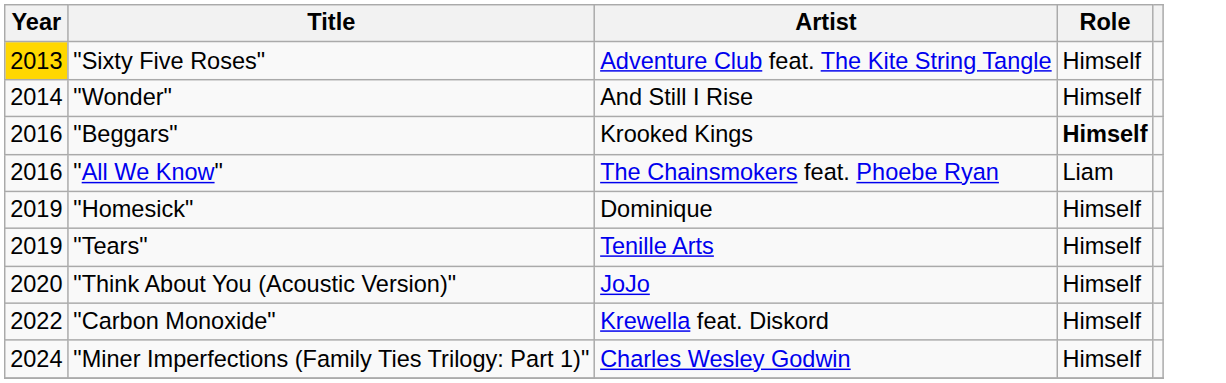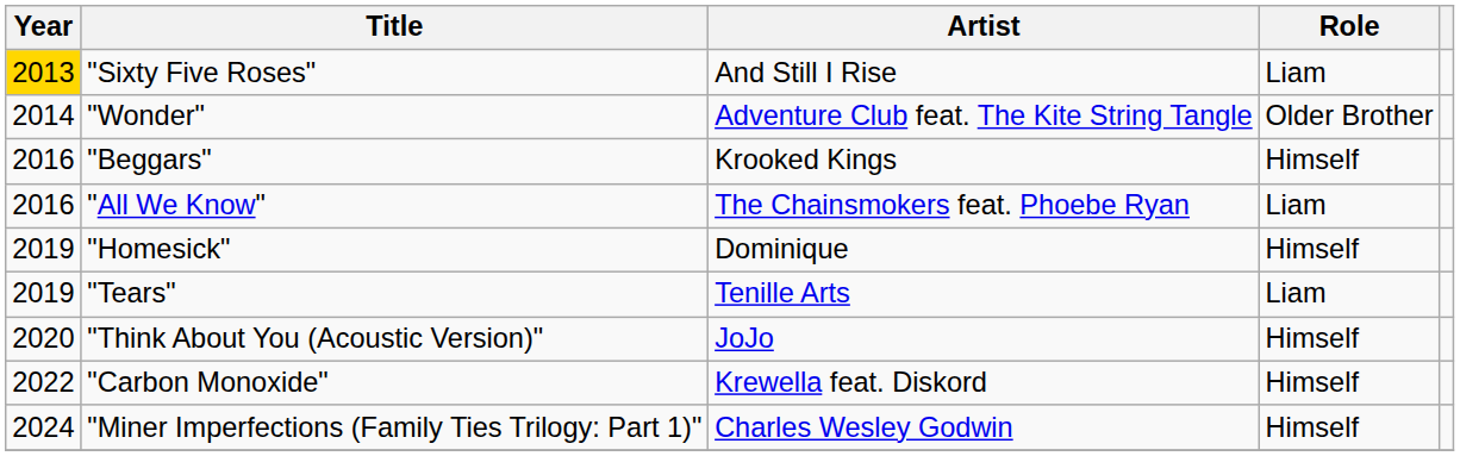"Sixty Five Roses" | Artist: Adventure Club feat. The Kite String Tangle -> And Still I Rise
"Sixty Five Roses" | Role: Himself -> Liam
"Wonder" | Artist: And Still I Rise -> Adventure Club feat. The Kite String Tangle
"Wonder" | Role: Himself -> Older Brother
"Beggars" | Role: bold -> normal
"Tears" | Role: Himself -> Liam
